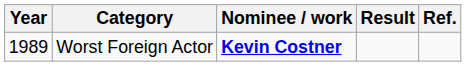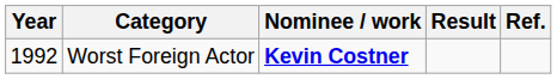Worst Foreign Actor | Year: 1989 -> 1992
